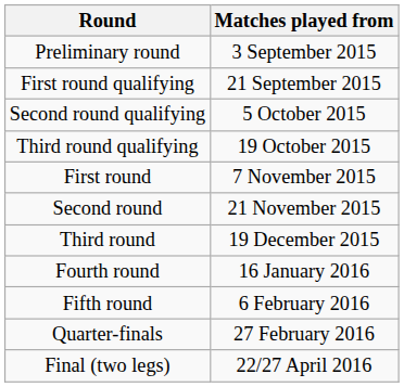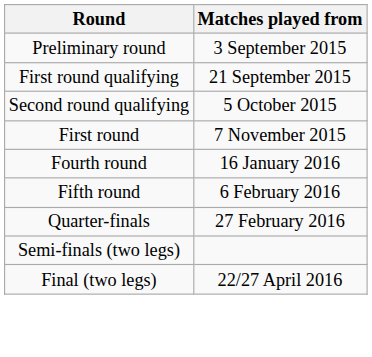- row: Third round qualifying | 19 October 2015
- row: Second round | 21 November 2015
- row: Third round | 19 December 2015
+ row: Semi-finals (two legs)
